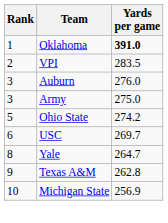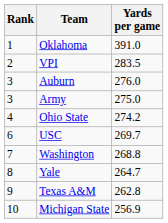Oklahoma | Yards per game: bold -> normal
Ohio State | Rank: 5 -> 4
+ row: 7 | Washington | 268.8
